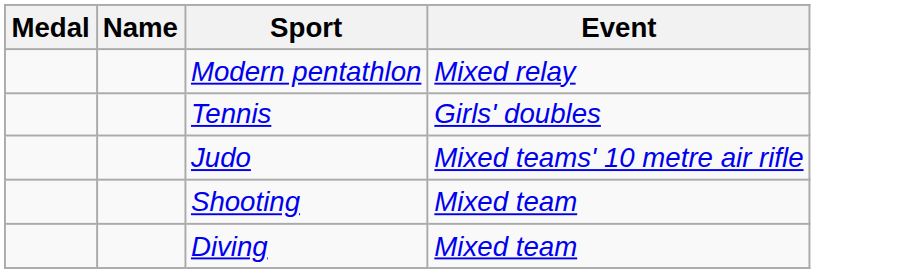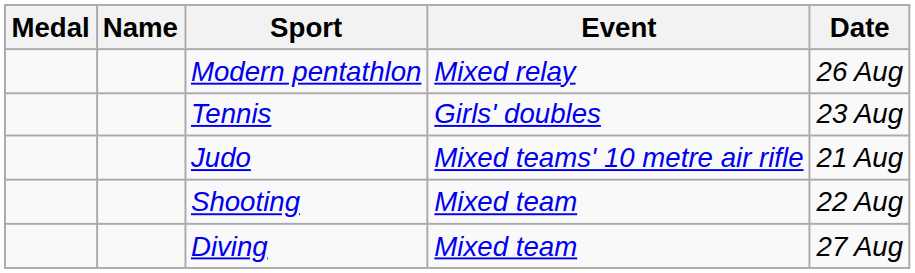+ column: Date | 26 Aug | 23 Aug | 21 Aug | 22 Aug | 27 Aug
